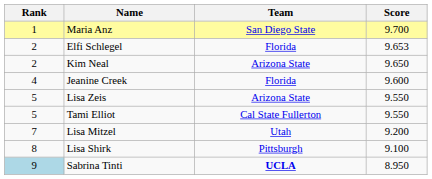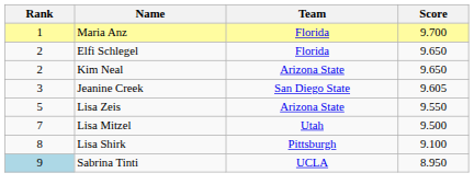Maria Anz | Team: San Diego State -> Florida
Elfi Schlegel | Score: 9.653 -> 9.650
Jeanine Creek | Rank: 4 -> 3
Jeanine Creek | Team: Florida -> San Diego State
Jeanine Creek | Score: 9.600 -> 9.605
- row: 5 | Tami Elliot | Cal State Fullerton | 9.550
Lisa Mitzel | Score: 9.200 -> 9.500
Sabrina Tinti | Team: bold -> normal
